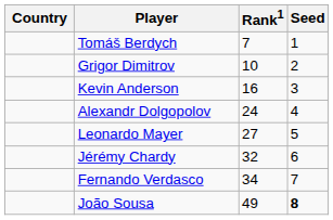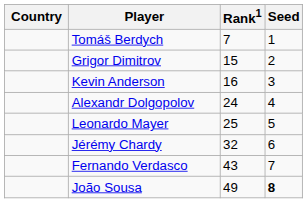Grigor Dimitrov | Rank1: 10 -> 15
Leonardo Mayer | Rank1: 27 -> 25
Fernando Verdasco | Rank1: 34 -> 43
